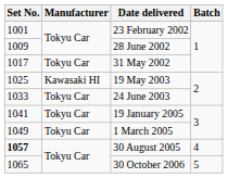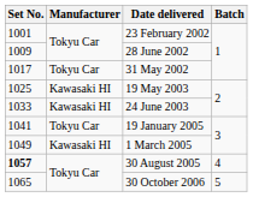24 June 2003 | Manufacturer: Tokyu Car -> Kawasaki HI
1 March 2005 | Manufacturer: Tokyu Car -> Kawasaki HI
